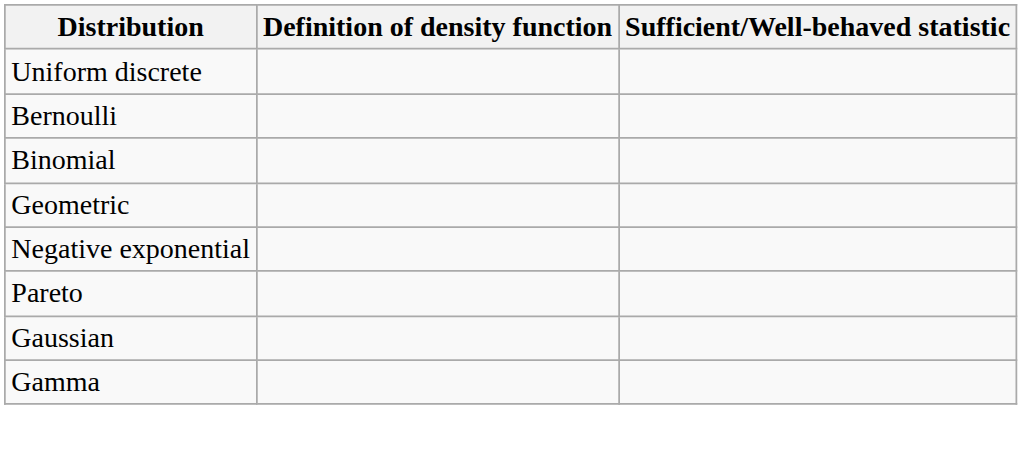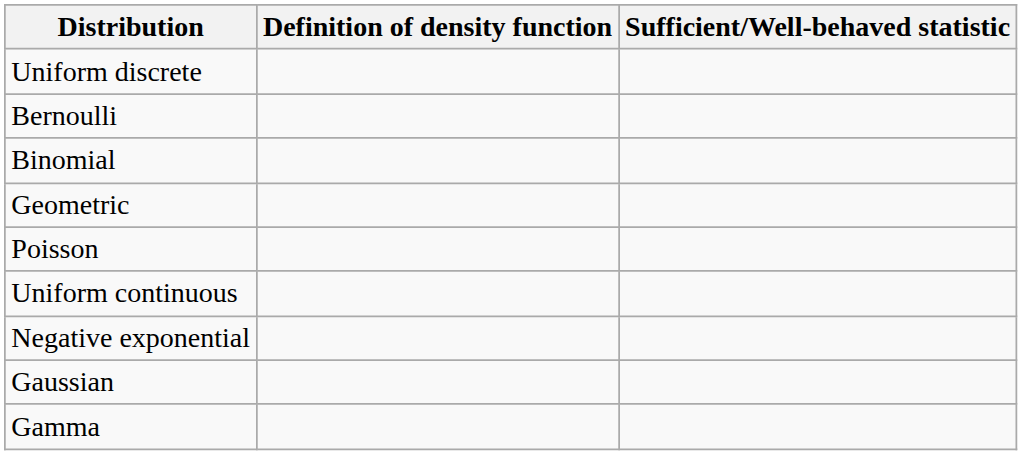+ row: Poisson
+ row: Uniform continuous
- row: Pareto
